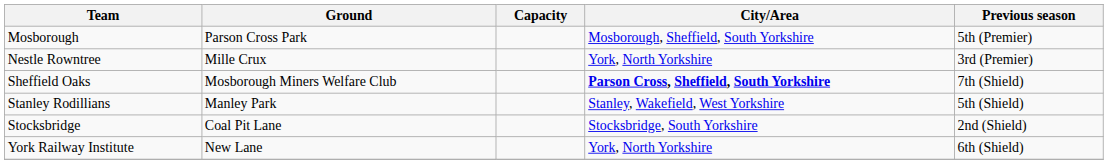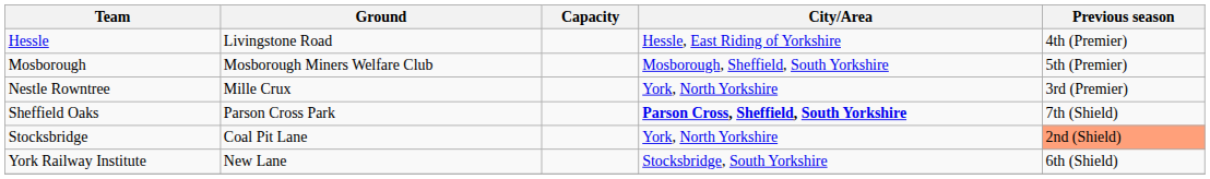+ row: Hessle | Livingstone Road | Hessle, East Riding of Yorkshire | 4th (Premier)
Mosborough | Ground: Parson Cross Park -> Mosborough Miners Welfare Club
Sheffield Oaks | Ground: Mosborough Miners Welfare Club -> Parson Cross Park
- row: Stanley Rodillians | Manley Park | Stanley, Wakefield, West Yorkshire | 5th (Shield)
Stocksbridge | City/Area: Stocksbridge, South Yorkshire -> York, North Yorkshire
Stocksbridge | Previous season: no background -> lightsalmon background
York Railway Institute | City/Area: York, North Yorkshire -> Stocksbridge, South Yorkshire
